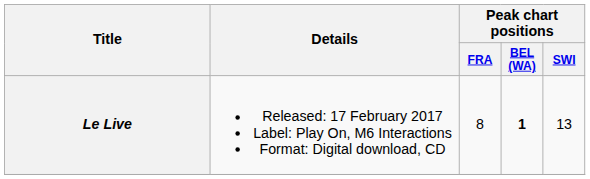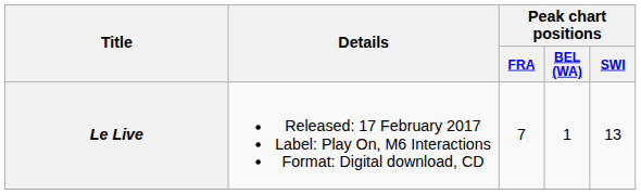Le Live | Peak chart positions / FRA: 8 -> 7
Le Live | Peak chart positions / BEL (WA): bold -> normal
